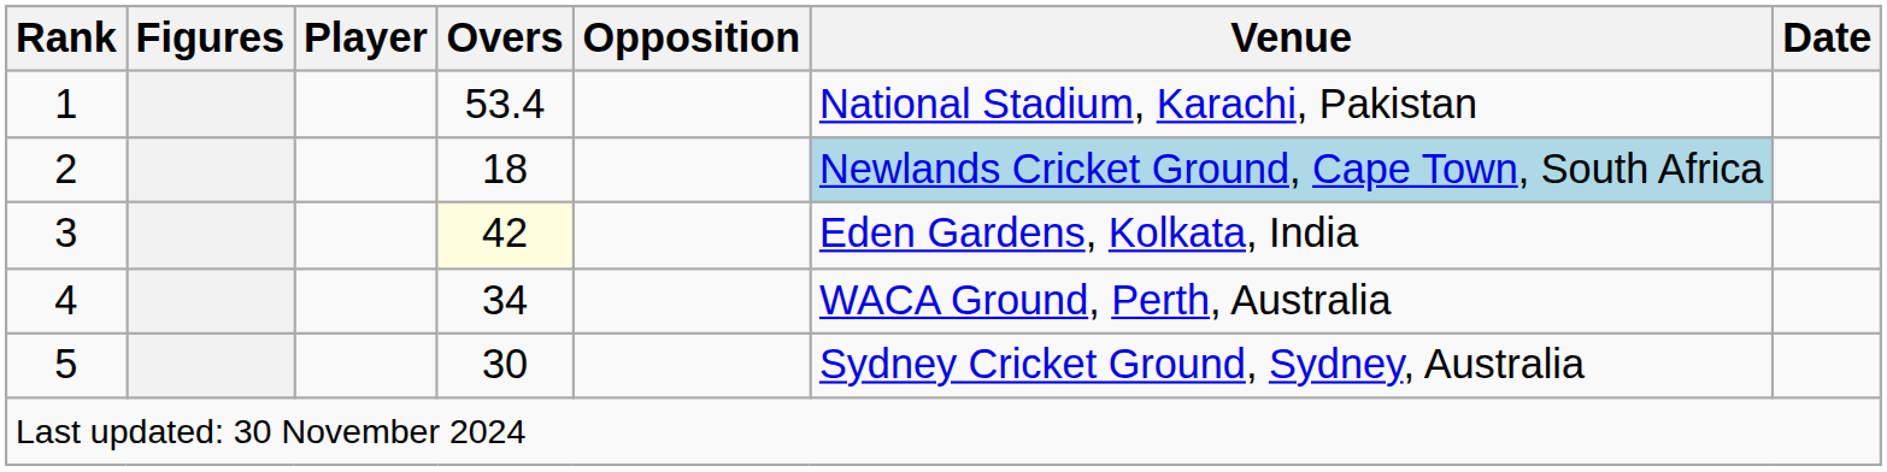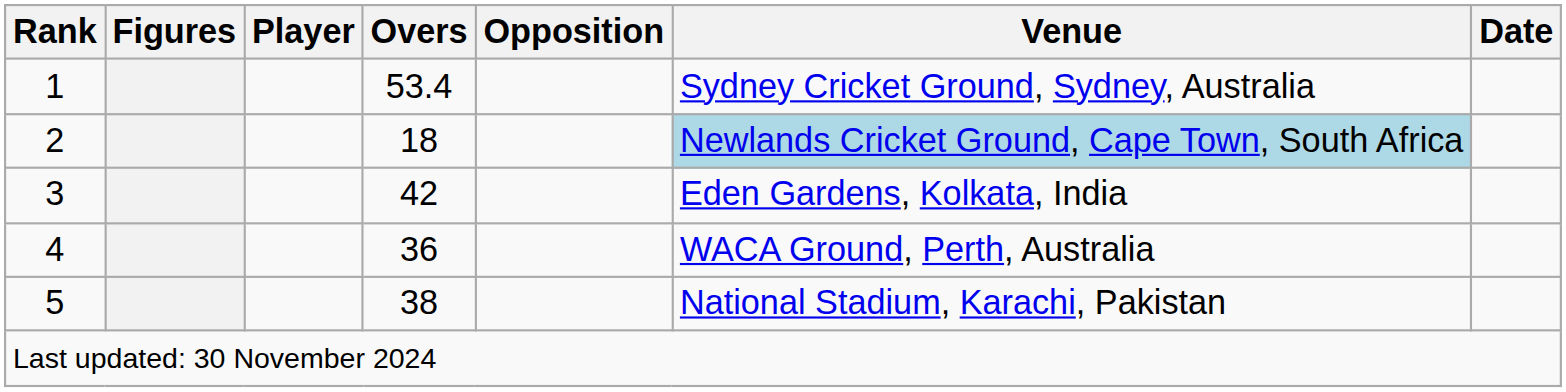1 | Venue: National Stadium, Karachi, Pakistan -> Sydney Cricket Ground, Sydney, Australia
3 | Overs: lightyellow background -> no background
4 | Overs: 34 -> 36
5 | Overs: 30 -> 38
5 | Venue: Sydney Cricket Ground, Sydney, Australia -> National Stadium, Karachi, Pakistan
